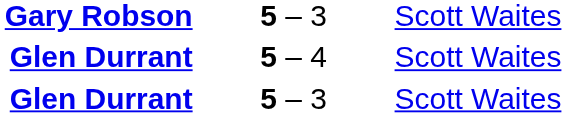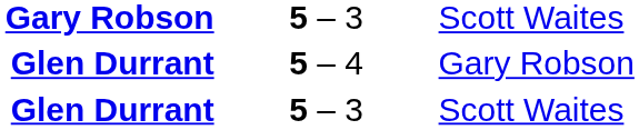Glen Durrant / 5 – 4 | column 3: Scott Waites -> Gary Robson
